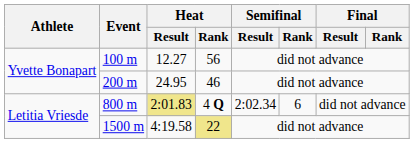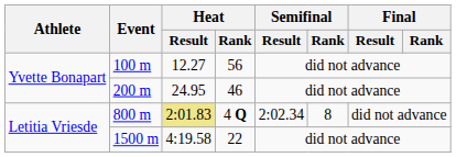800 m | Semifinal / Rank: 6 -> 8
1500 m | Heat / Rank: khaki background -> no background
